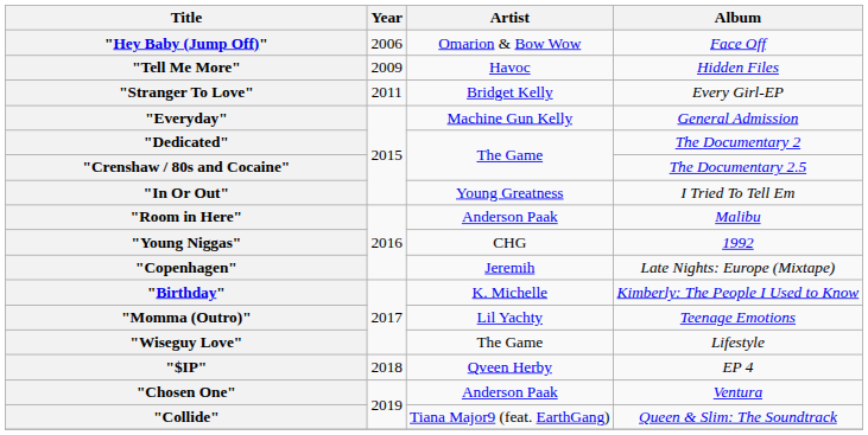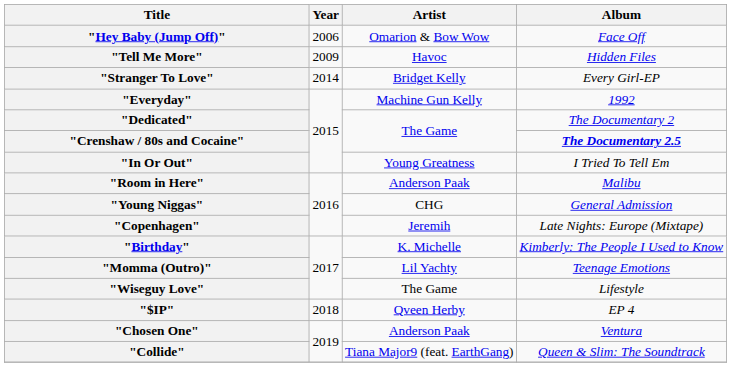"Stranger To Love" | Year: 2011 -> 2014
"Everyday" | Album: General Admission -> 1992
"Crenshaw / 80s and Cocaine" | Album: normal -> bold
"Young Niggas" | Album: 1992 -> General Admission
